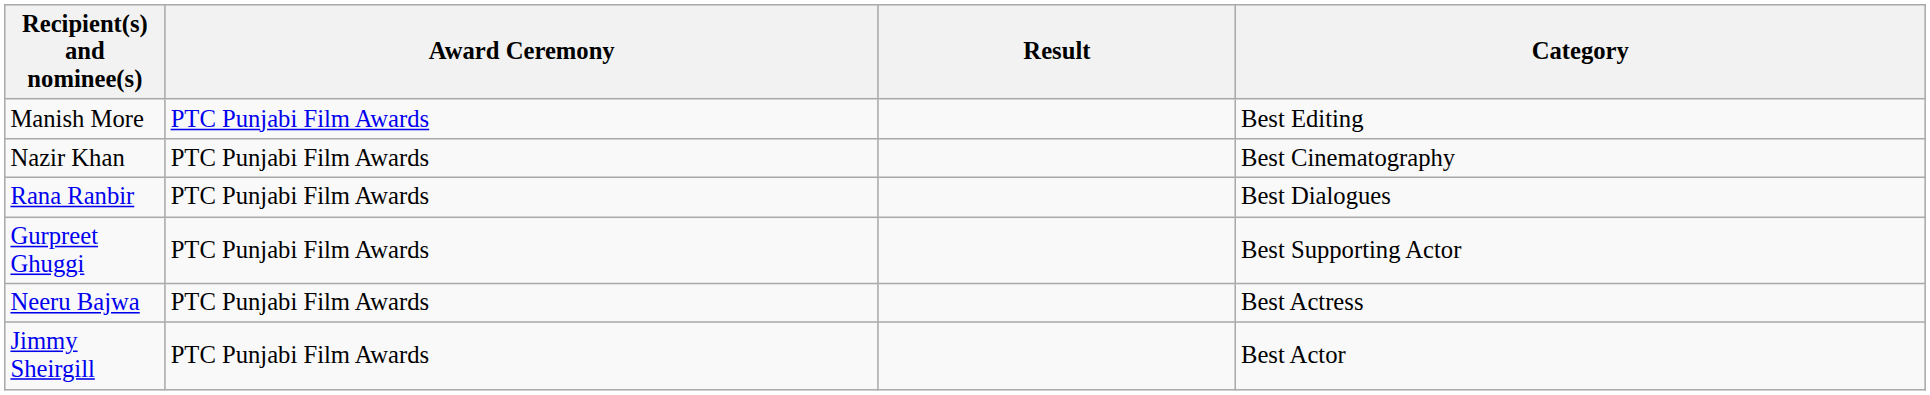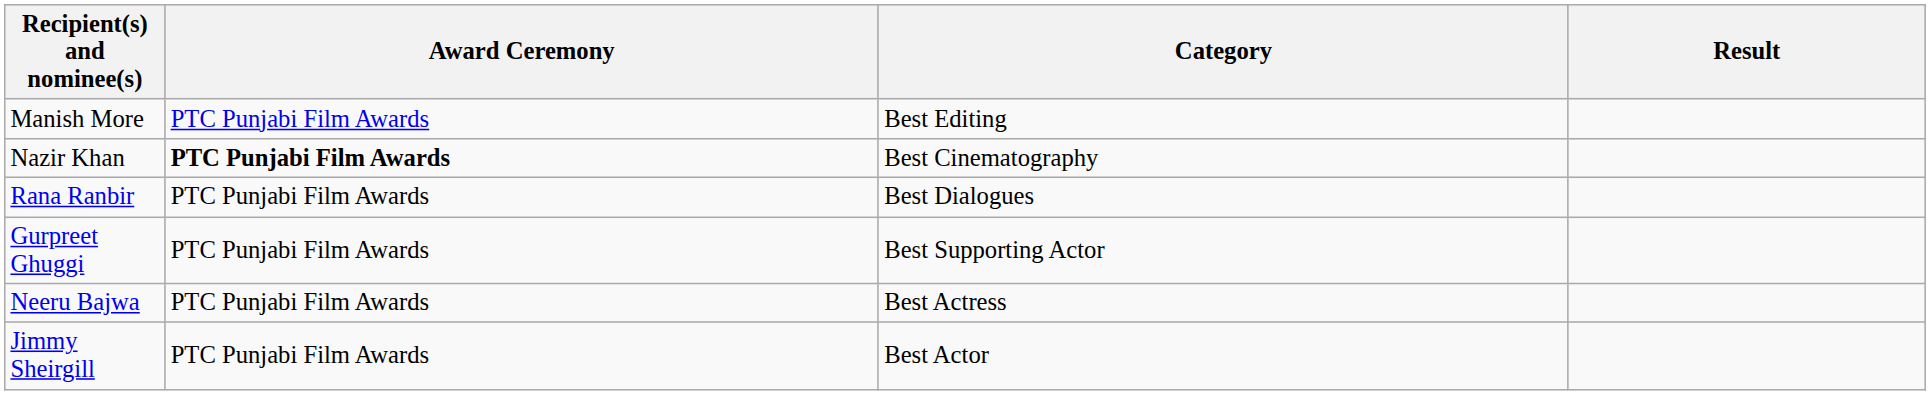columns swapped: Category <-> Result
Nazir Khan | Award Ceremony: normal -> bold
